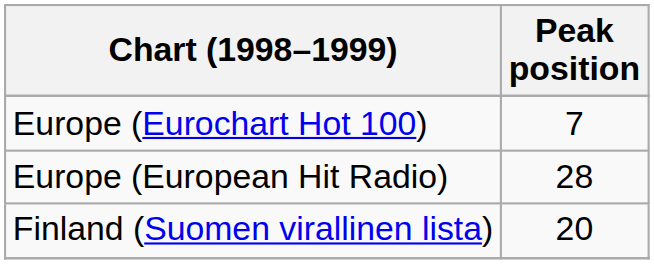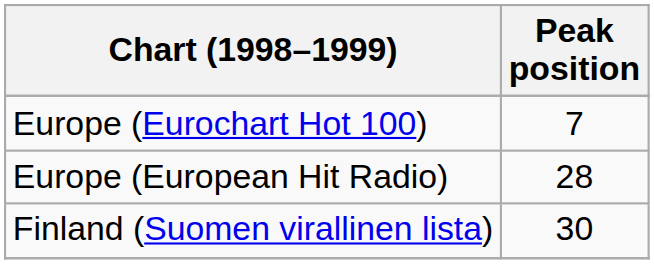Finland (Suomen virallinen lista) | Peak position: 20 -> 30
